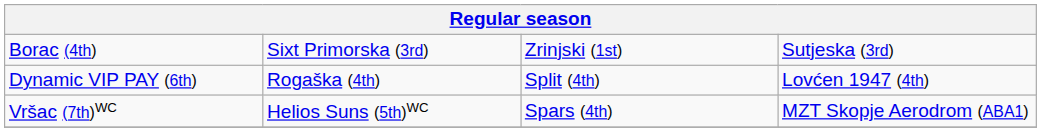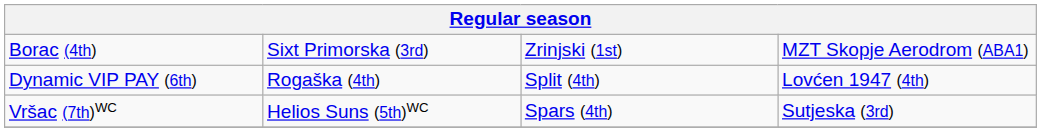Borac (4th) | column 4: Sutjeska (3rd) -> MZT Skopje Aerodrom (ABA1)
Vršac (7th)WC | column 4: MZT Skopje Aerodrom (ABA1) -> Sutjeska (3rd)
